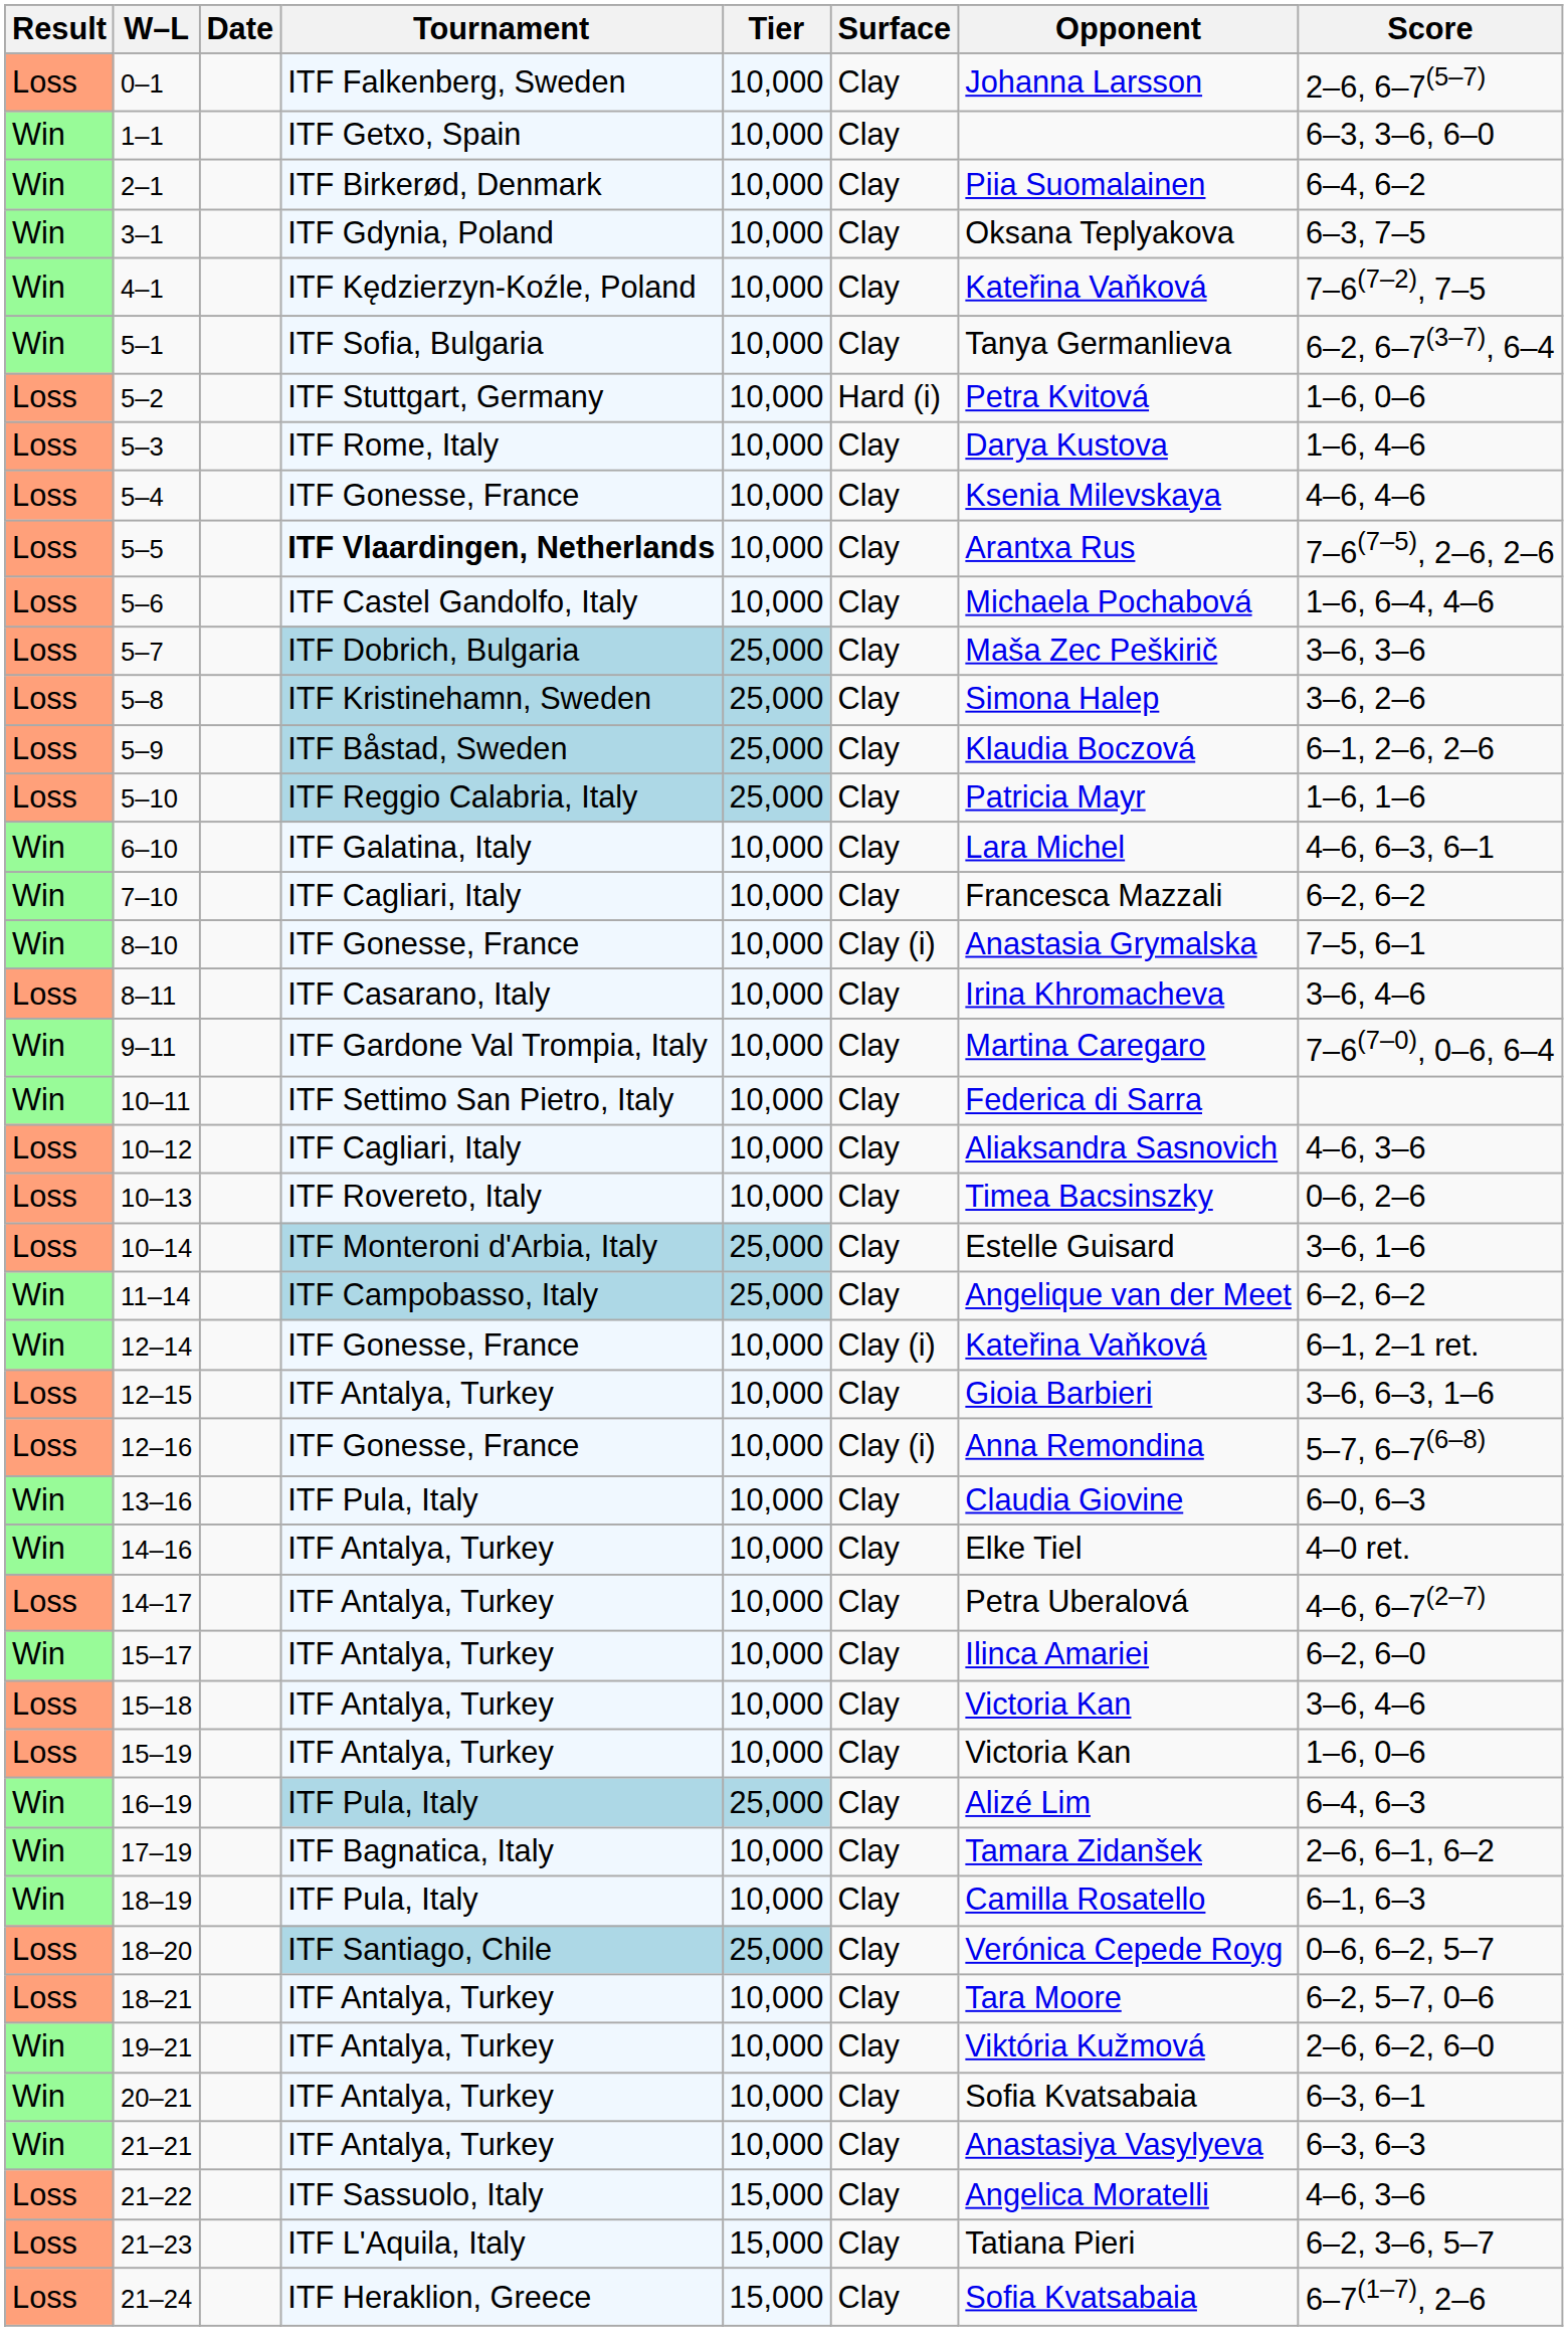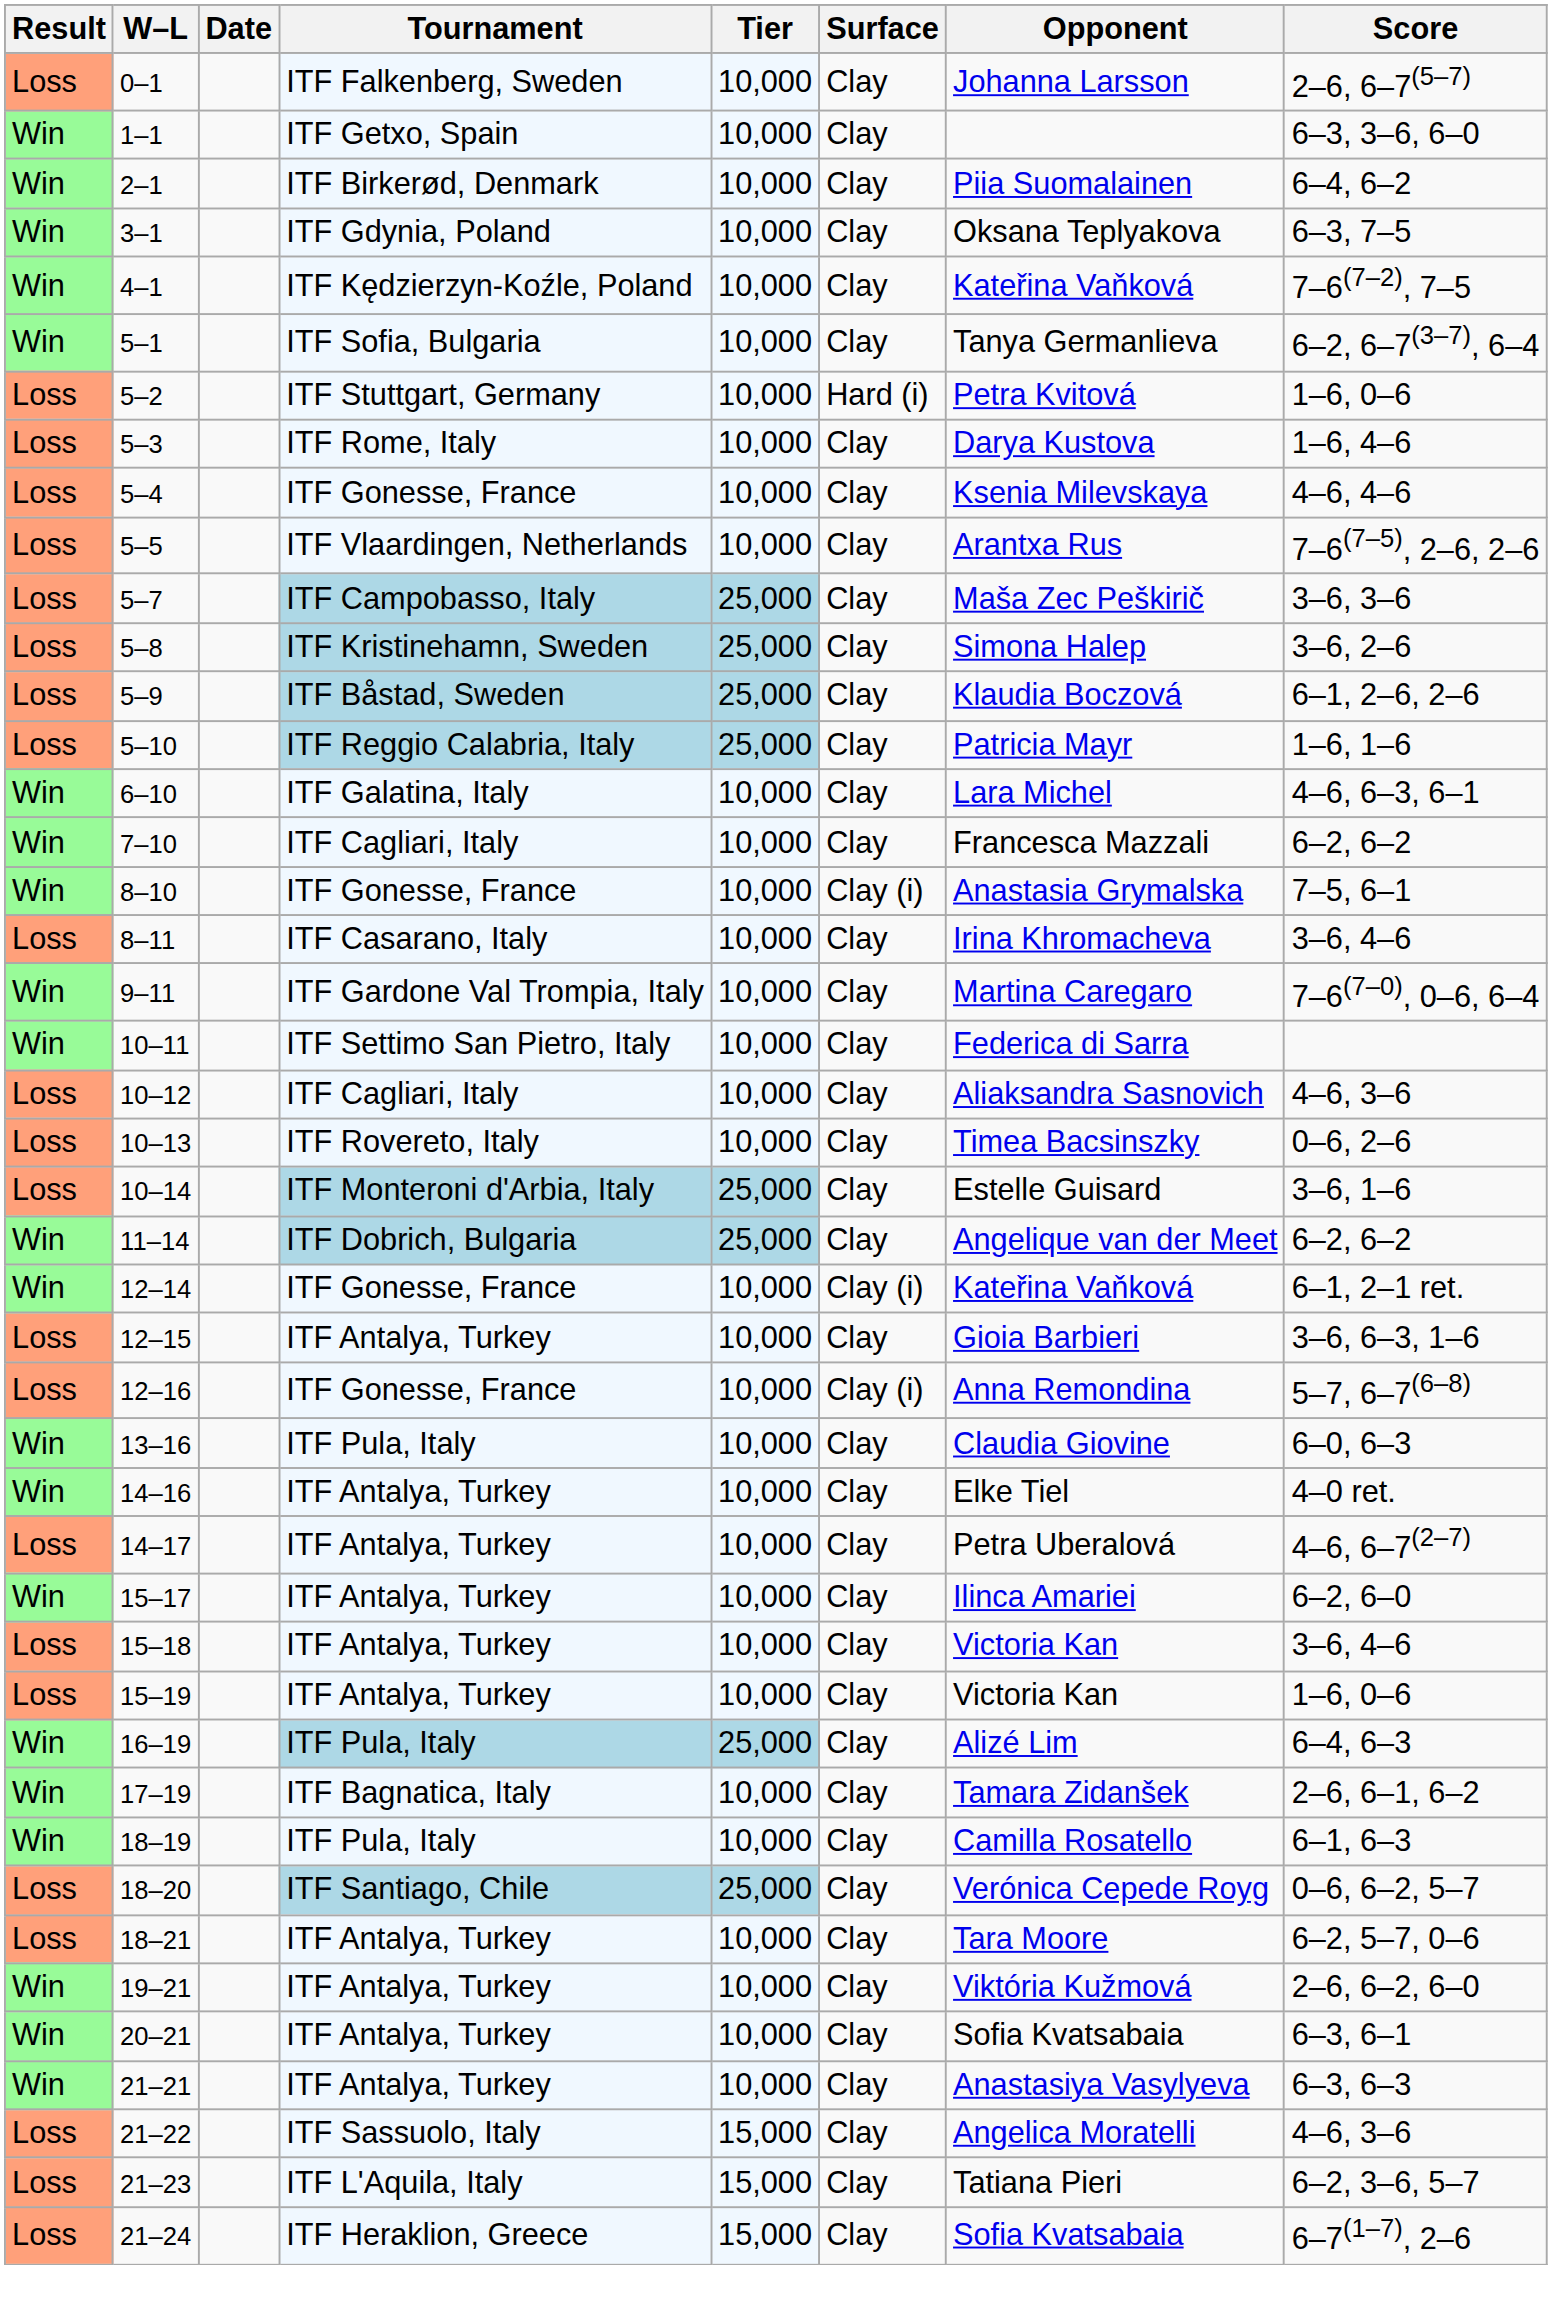5–5 | Tournament: bold -> normal
- row: Loss | 5–6 | ITF Castel Gandolfo, Italy | 10,000 | Clay | Michaela Pochabová | 1–6, 6–4, 4–6
5–7 | Tournament: ITF Dobrich, Bulgaria -> ITF Campobasso, Italy
11–14 | Tournament: ITF Campobasso, Italy -> ITF Dobrich, Bulgaria
